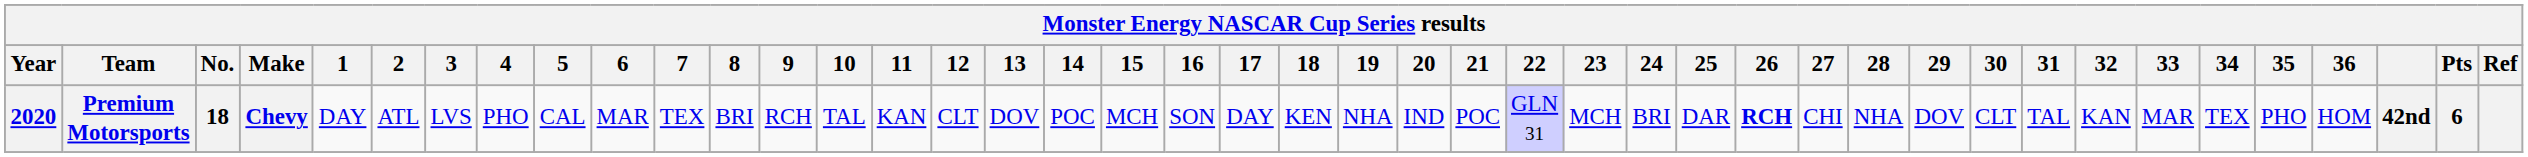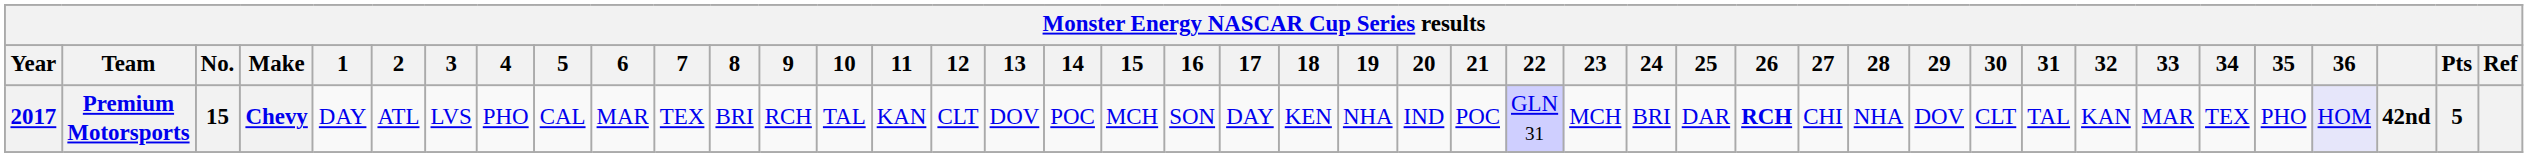Premium Motorsports | Year: 2020 -> 2017
Premium Motorsports | No.: 18 -> 15
Premium Motorsports | 36: no background -> lavender background
Premium Motorsports | Pts: 6 -> 5
